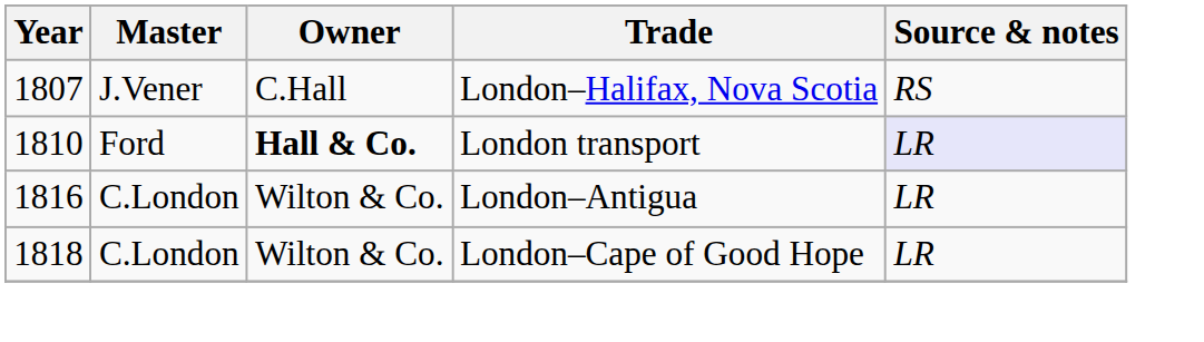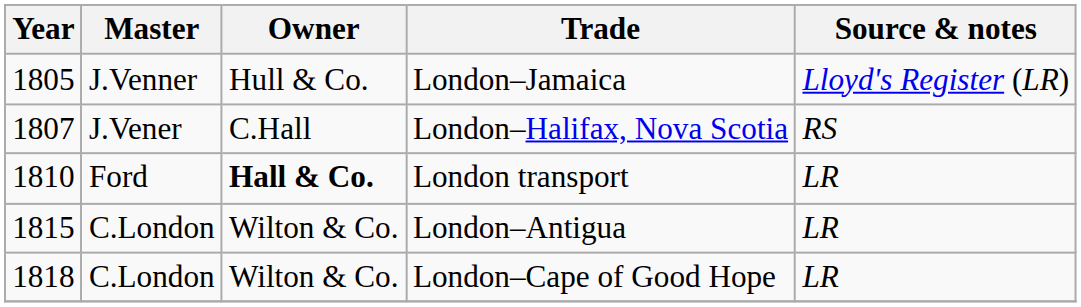+ row: 1805 | J.Venner | Hull & Co. | London–Jamaica | Lloyd's Register (LR)
London transport | Source & notes: lavender background -> no background
London–Antigua | Year: 1816 -> 1815
